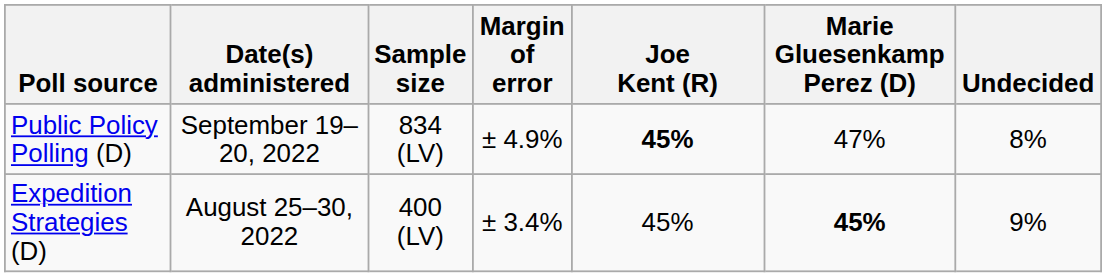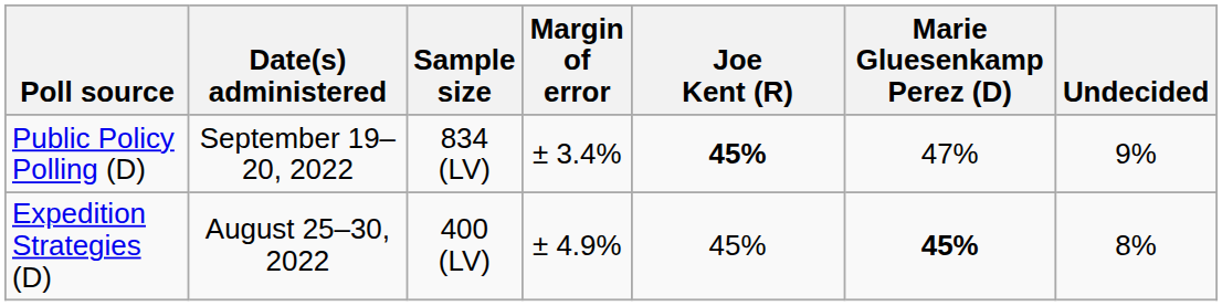Public Policy Polling (D) | Margin of error: ± 4.9% -> ± 3.4%
Public Policy Polling (D) | Undecided: 8% -> 9%
Expedition Strategies (D) | Margin of error: ± 3.4% -> ± 4.9%
Expedition Strategies (D) | Undecided: 9% -> 8%
